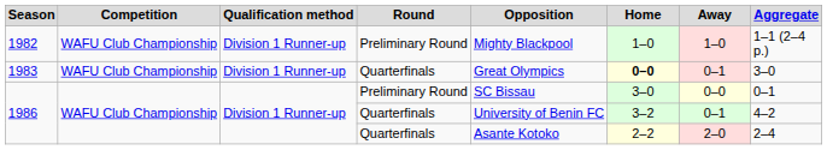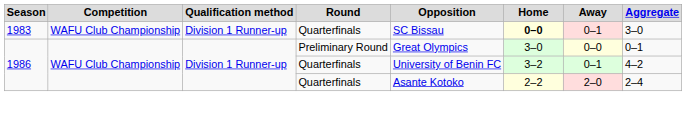- row: 1982 | WAFU Club Championship | Division 1 Runner-up | Preliminary Round | Mighty Blackpool | 1–0 | 1–0 | 1–1 (2–4 p.)
1983 | Opposition: Great Olympics -> SC Bissau
1986 / Preliminary Round | Opposition: SC Bissau -> Great Olympics
